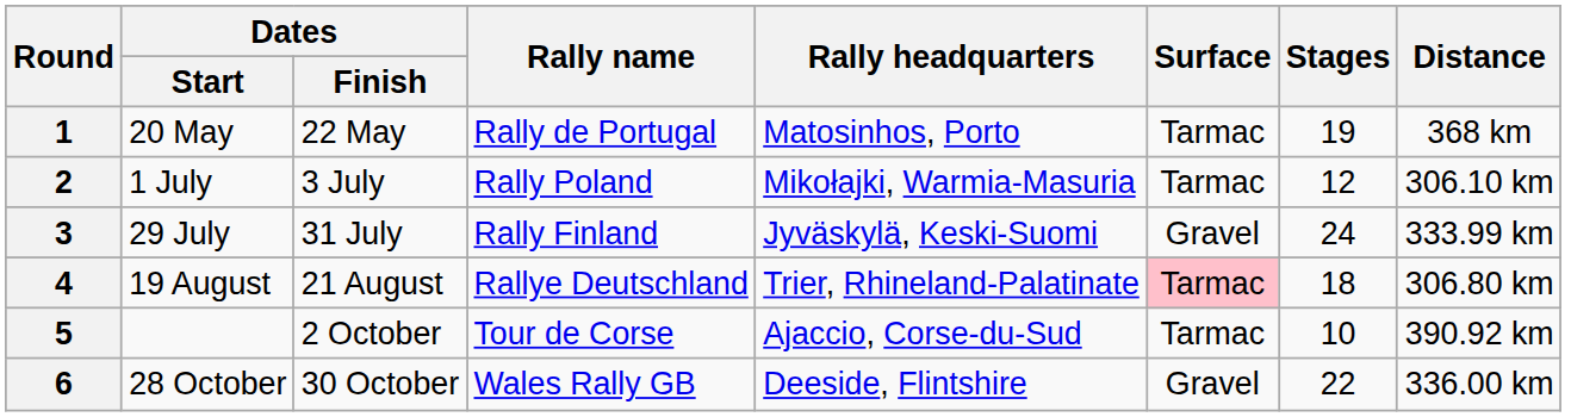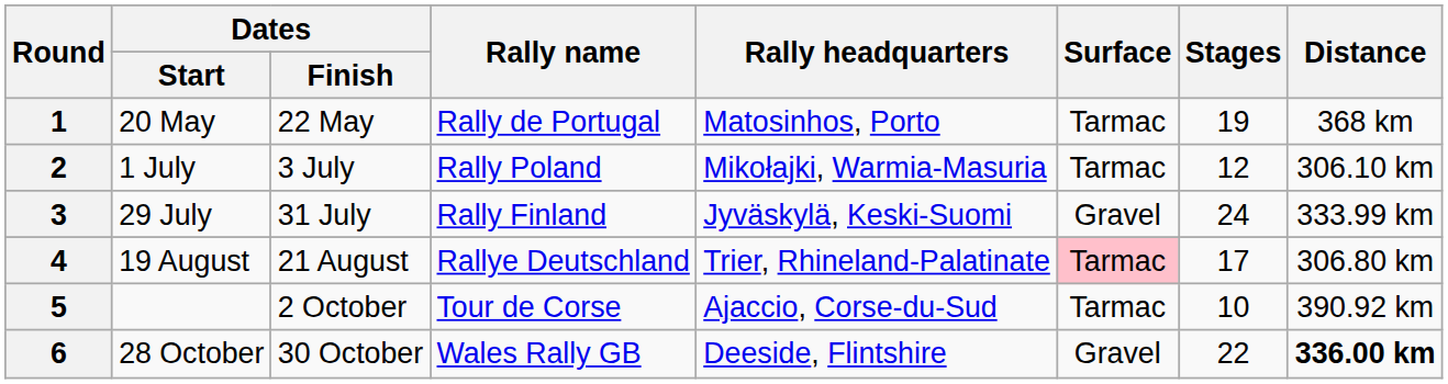4 | Stages: 18 -> 17
6 | Distance: normal -> bold
